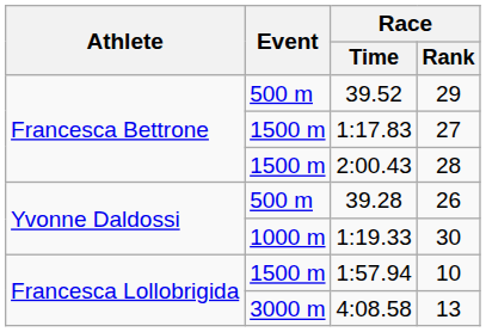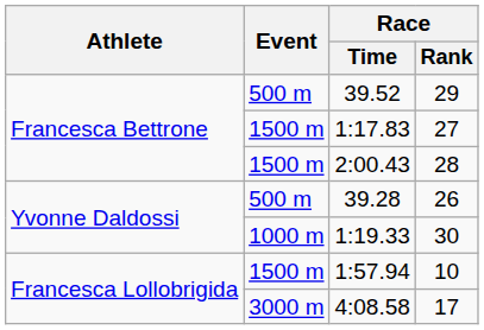4:08.58 | Race / Rank: 13 -> 17
